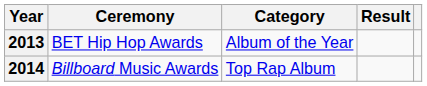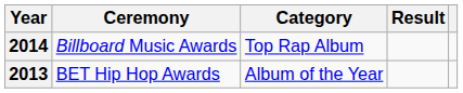rows swapped: 2013 <-> 2014
